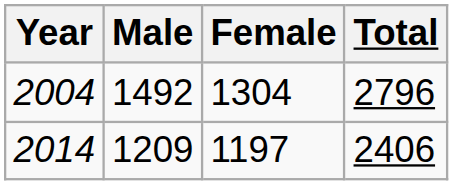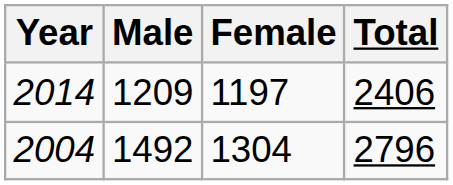rows swapped: 2004 <-> 2014
